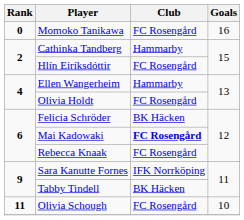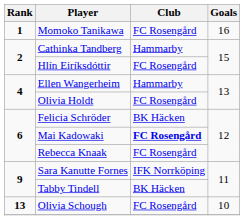Momoko Tanikawa | Rank: 0 -> 1
Olivia Schough | Rank: 11 -> 13
